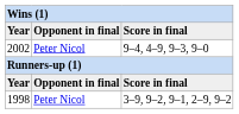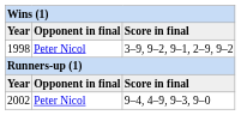rows swapped: 2002 <-> 1998
